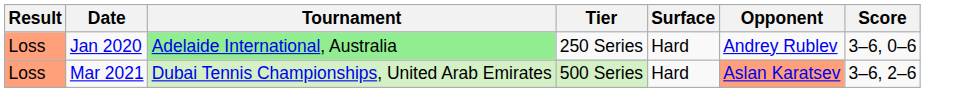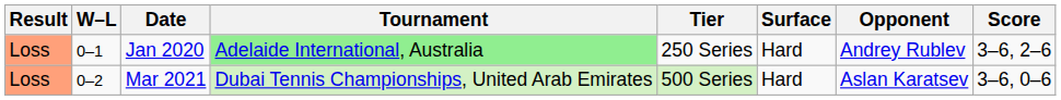+ column: W–L | 0–1 | 0–2
Jan 2020 | Score: 3–6, 0–6 -> 3–6, 2–6
Mar 2021 | Opponent: lightsalmon background -> no background
Mar 2021 | Score: 3–6, 2–6 -> 3–6, 0–6
